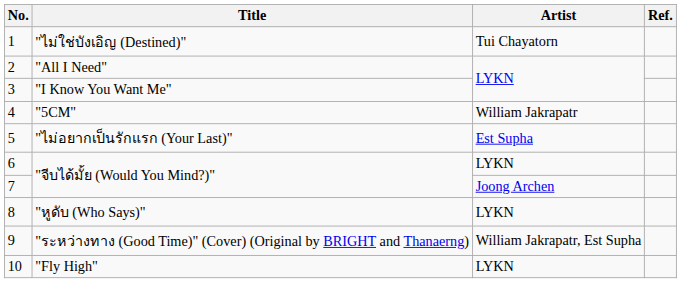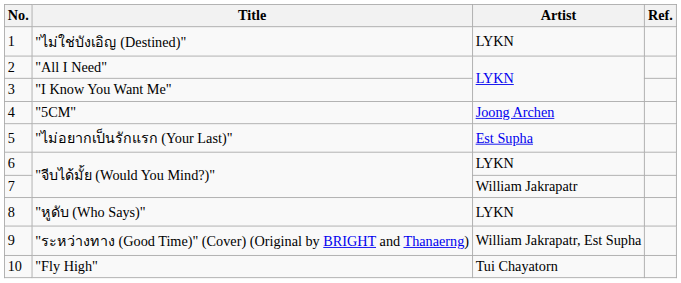"ไม่ใช่บังเอิญ (Destined)" | Artist: Tui Chayatorn -> LYKN
"5CM" | Artist: William Jakrapatr -> Joong Archen
7 / "จีบได้มั้ย (Would You Mind?)" | Artist: Joong Archen -> William Jakrapatr
"Fly High" | Artist: LYKN -> Tui Chayatorn
